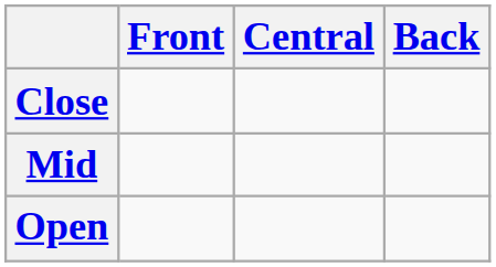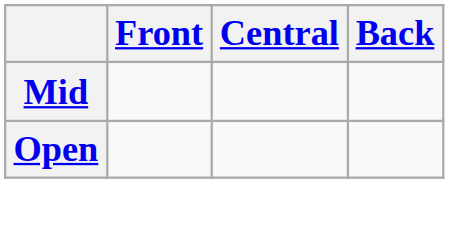- row: Close
